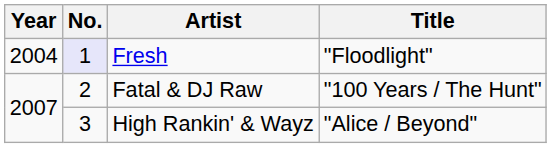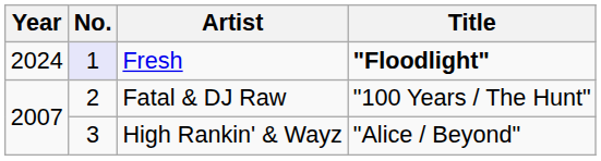Fresh | Year: 2004 -> 2024
Fresh | Title: normal -> bold
